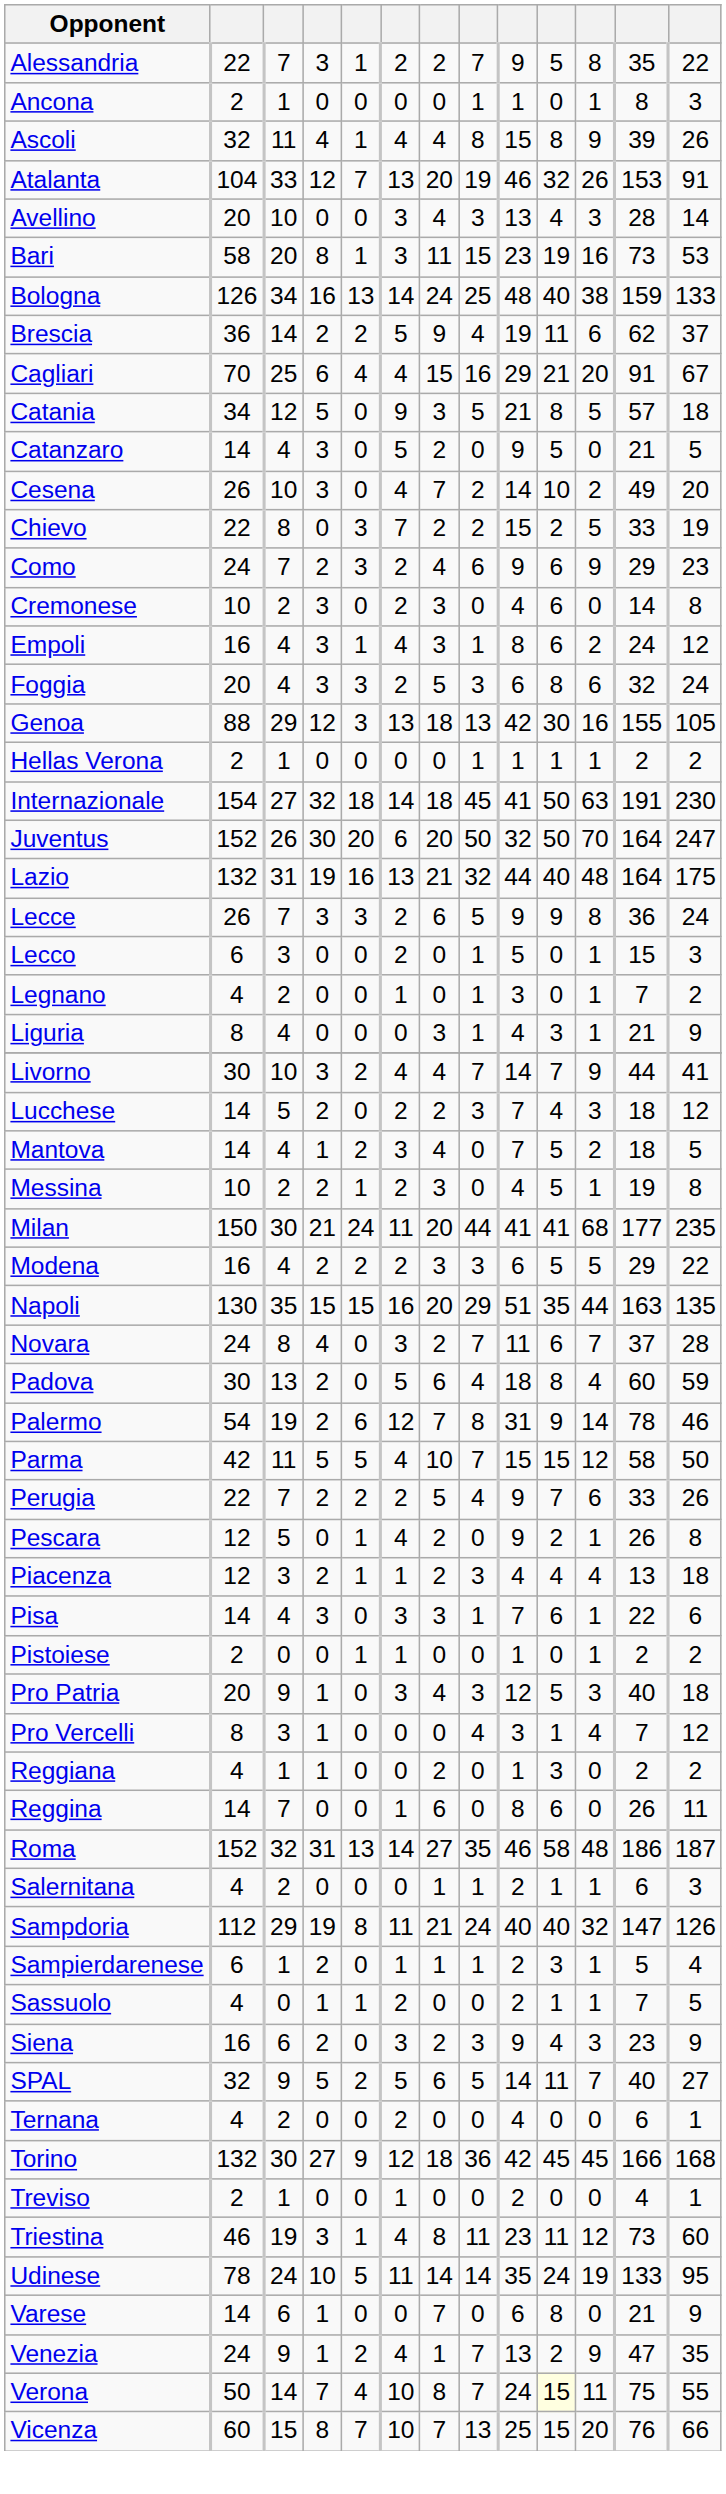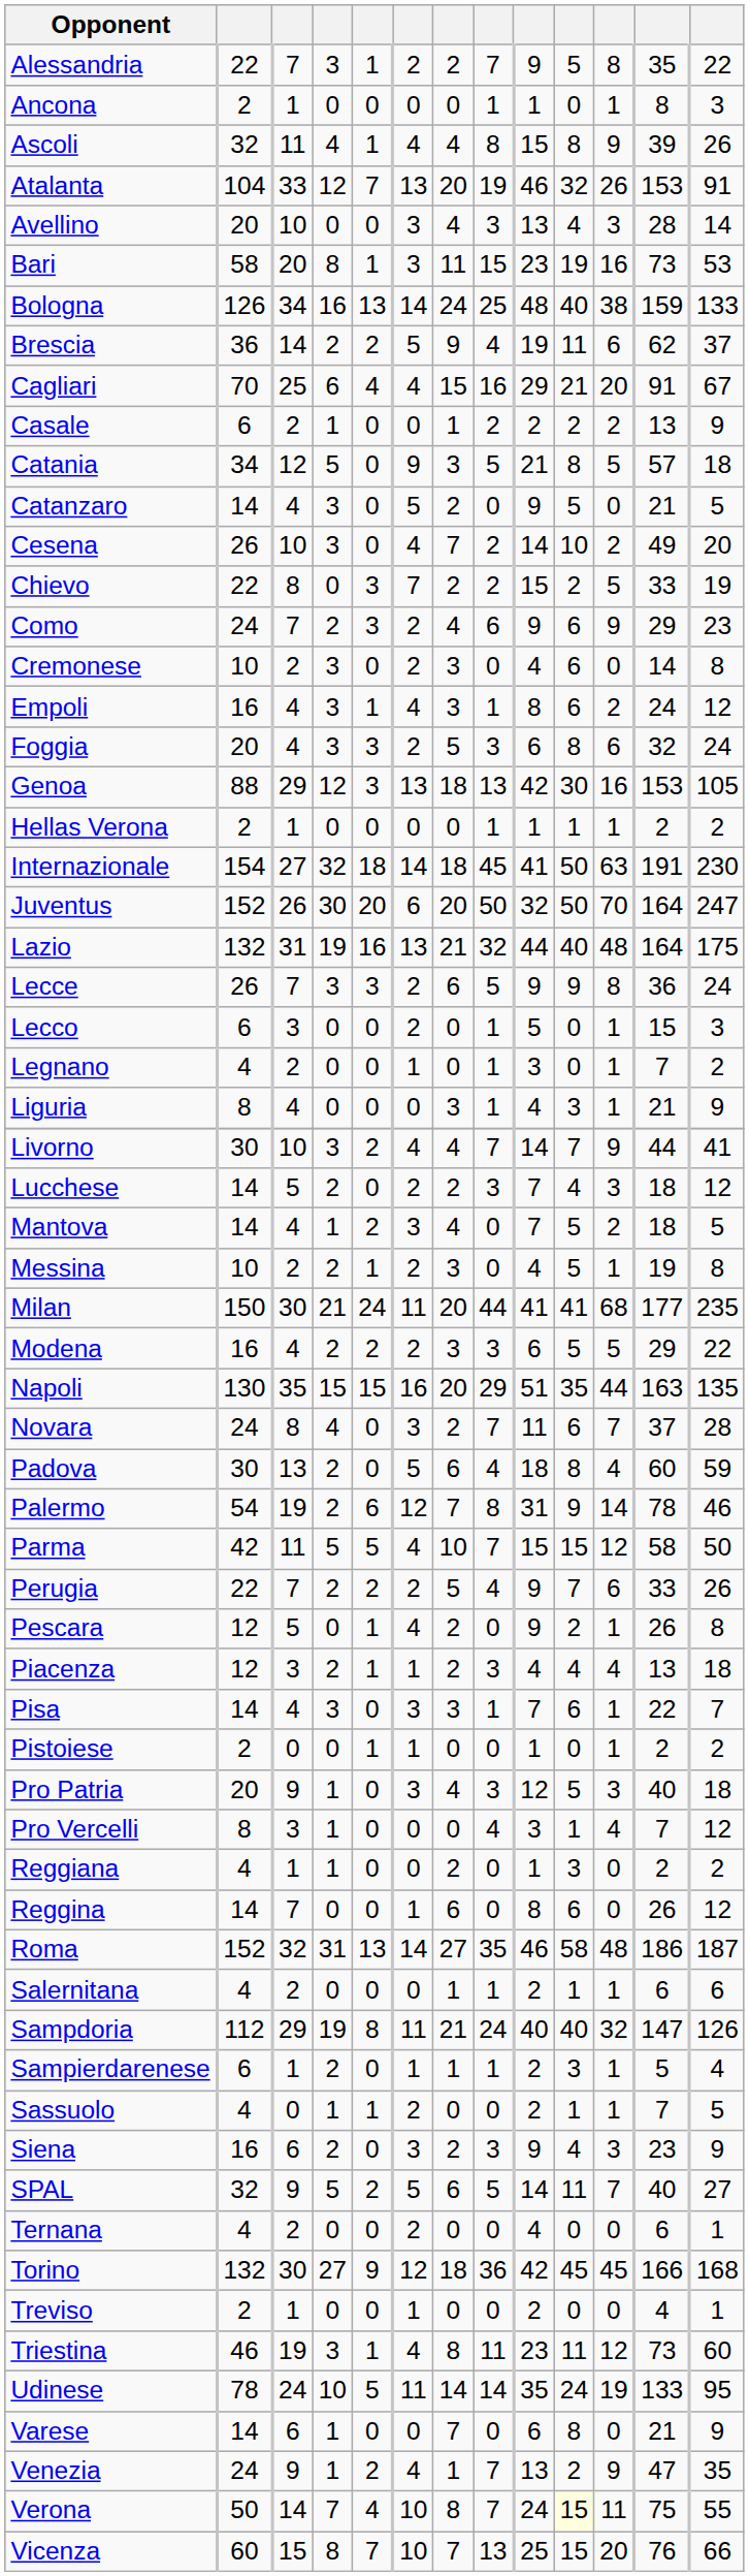+ row: Casale | 6 | 2 | 1 | 0 | 0 | 1 | 2 | 2 | 2 | 2 | 13 | 9
Genoa | column 12: 155 -> 153
Pisa | column 13: 6 -> 7
Reggina | column 13: 11 -> 12
Salernitana | column 13: 3 -> 6
